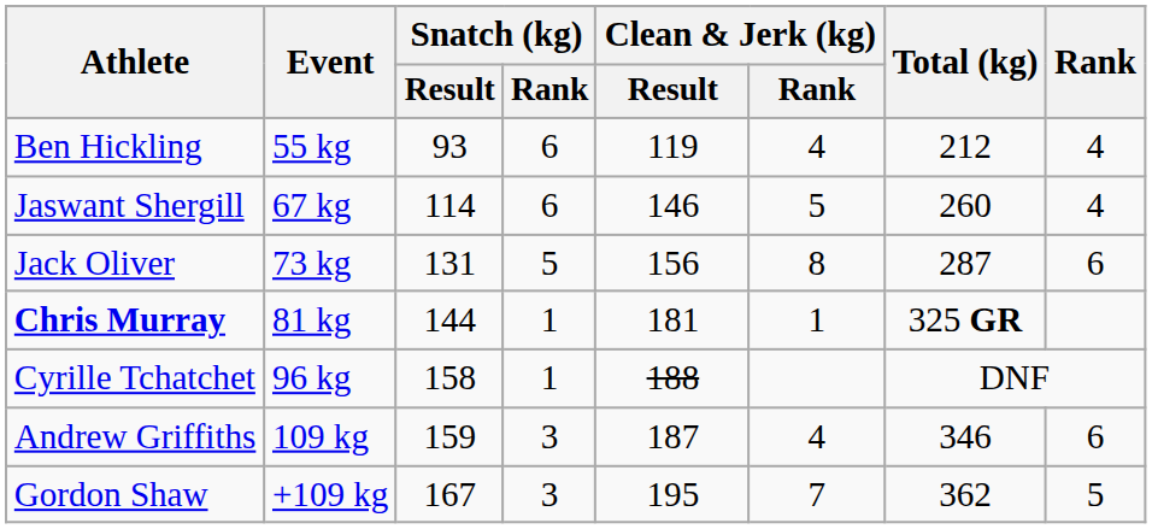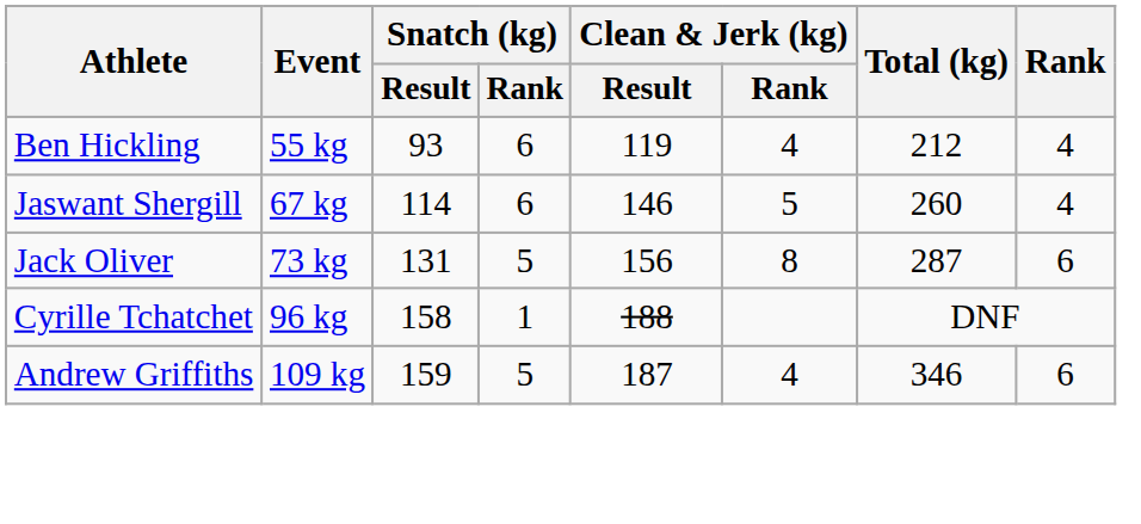- row: Chris Murray | 81 kg | 144 | 1 | 181 | 1 | 325 GR
Andrew Griffiths | Snatch (kg) / Rank: 3 -> 5
- row: Gordon Shaw | +109 kg | 167 | 3 | 195 | 7 | 362 | 5
